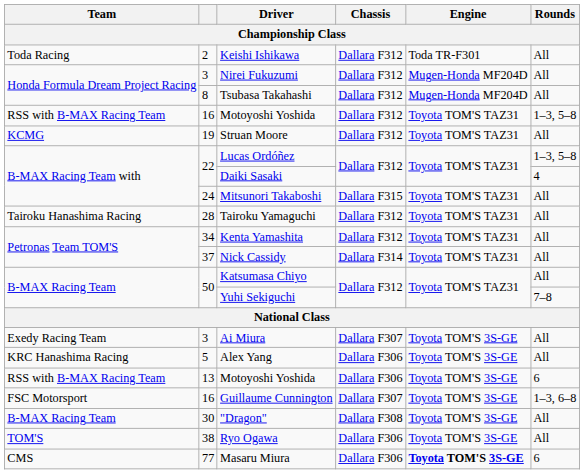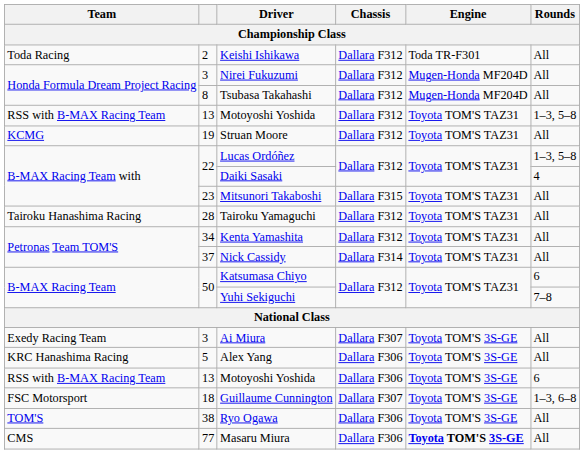Motoyoshi Yoshida / Dallara F312 | column 2: 16 -> 13
Mitsunori Takaboshi | column 2: 24 -> 23
Katsumasa Chiyo | Rounds: All -> 6
Guillaume Cunnington | column 2: 16 -> 18
- row: B-MAX Racing Team | 30 | "Dragon" | Dallara F308 | Toyota TOM'S 3S-GE | All
Masaru Miura | Rounds: 6 -> All
